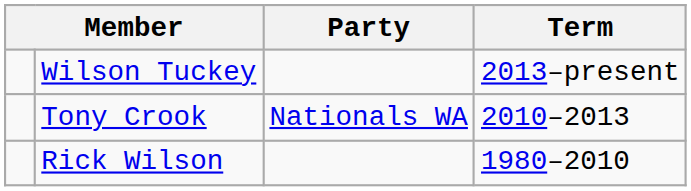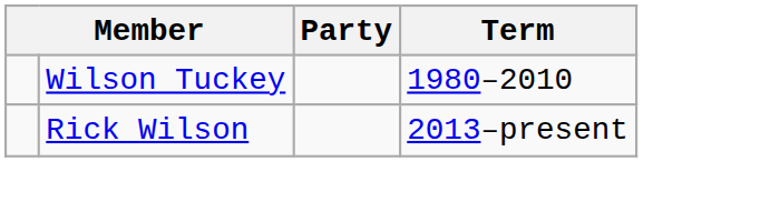Wilson Tuckey | Term: 2013–present -> 1980–2010
- row: Tony Crook | Nationals WA | 2010–2013
Rick Wilson | Term: 1980–2010 -> 2013–present
